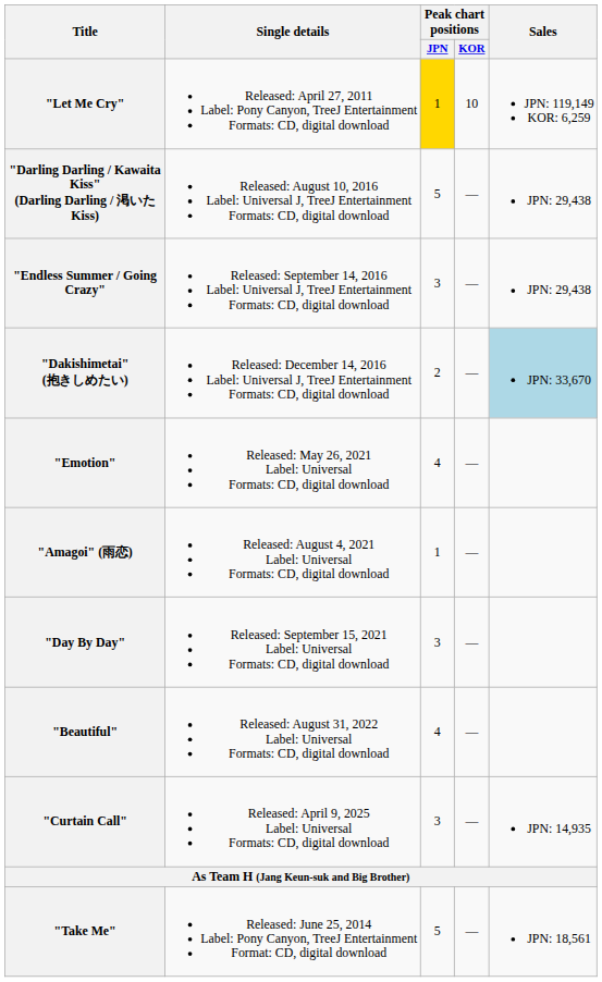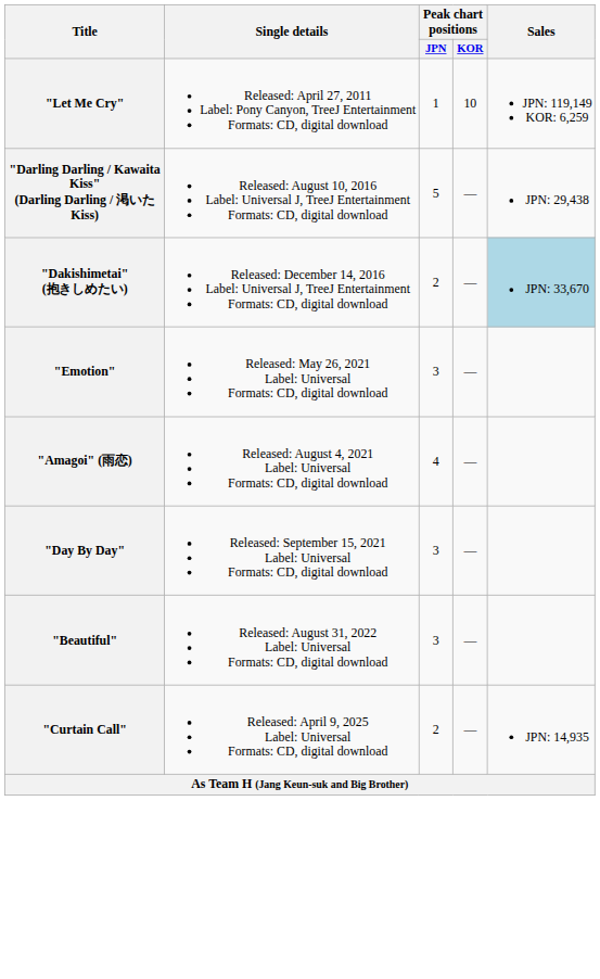"Let Me Cry" | Peak chart positions / JPN: gold background -> no background
- row: "Endless Summer / Going Crazy" | Released: September 14, 2016 Label: Universal J, TreeJ Entertainment Formats: CD, digital download | 3 | — | JPN: 29,438
"Emotion" | Peak chart positions / JPN: 4 -> 3
"Amagoi" (雨恋) | Peak chart positions / JPN: 1 -> 4
"Beautiful" | Peak chart positions / JPN: 4 -> 3
"Curtain Call" | Peak chart positions / JPN: 3 -> 2
- row: "Take Me" | Released: June 25, 2014 Label: Pony Canyon, TreeJ Entertainment Format: CD, digital download | 5 | — | JPN: 18,561
